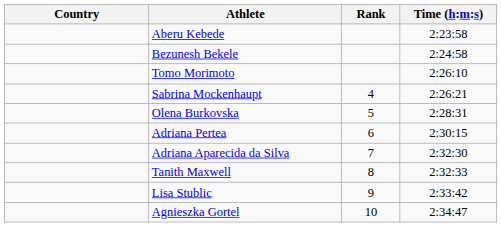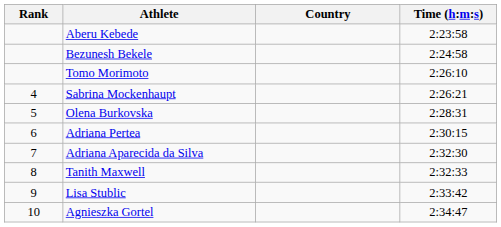columns swapped: Rank <-> Country
